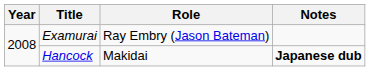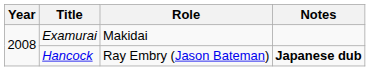Examurai | Role: Ray Embry (Jason Bateman) -> Makidai
Hancock | Role: Makidai -> Ray Embry (Jason Bateman)
